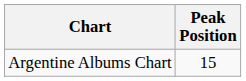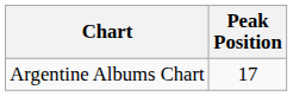Argentine Albums Chart | Peak Position: 15 -> 17
